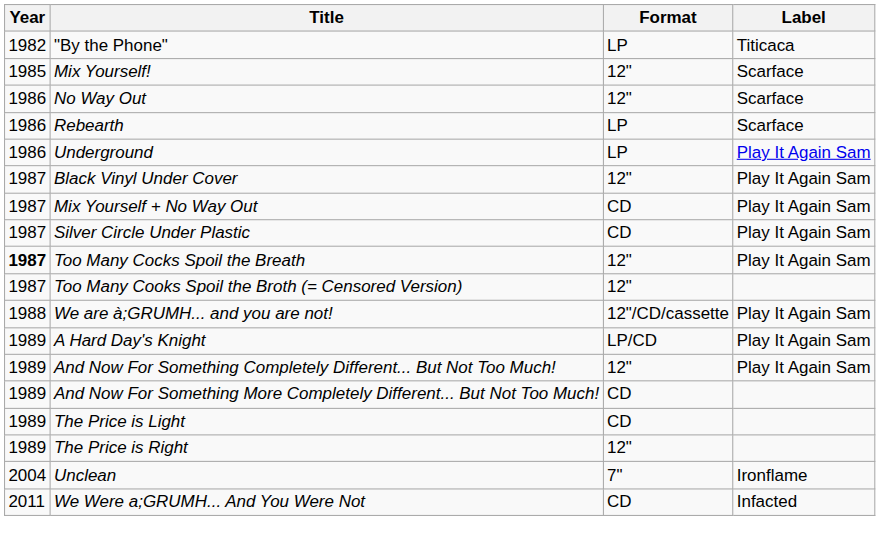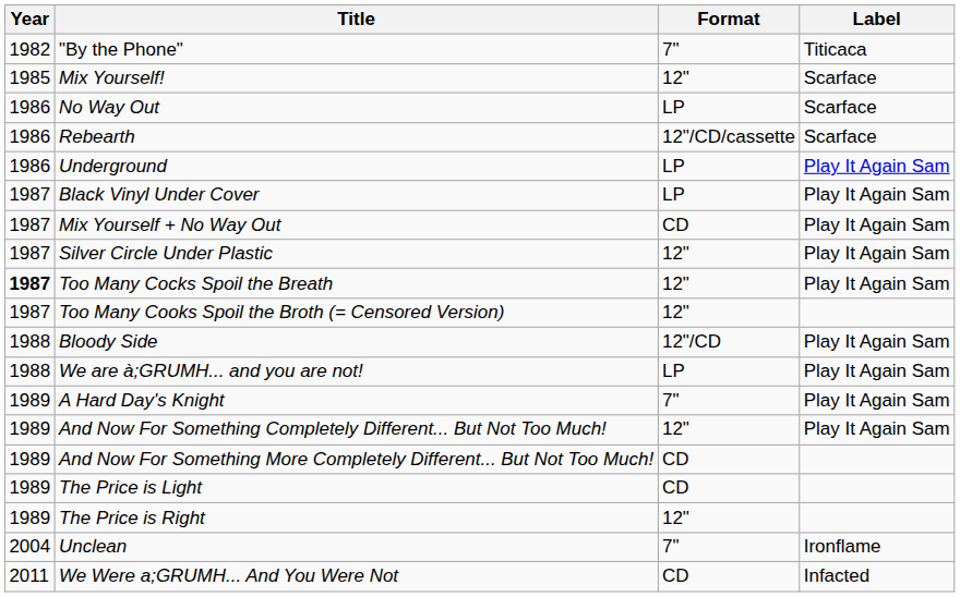"By the Phone" | Format: LP -> 7"
No Way Out | Format: 12" -> LP
Rebearth | Format: LP -> 12"/CD/cassette
Black Vinyl Under Cover | Format: 12" -> LP
Silver Circle Under Plastic | Format: CD -> 12"
+ row: 1988 | Bloody Side | 12"/CD | Play It Again Sam
We are à;GRUMH... and you are not! | Format: 12"/CD/cassette -> LP
A Hard Day's Knight | Format: LP/CD -> 7"
